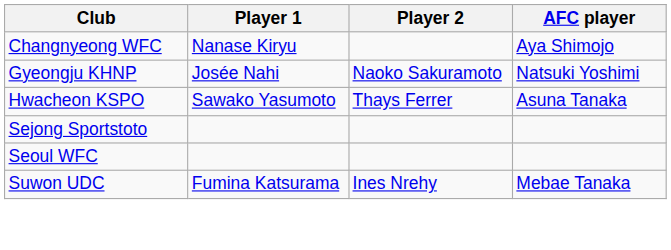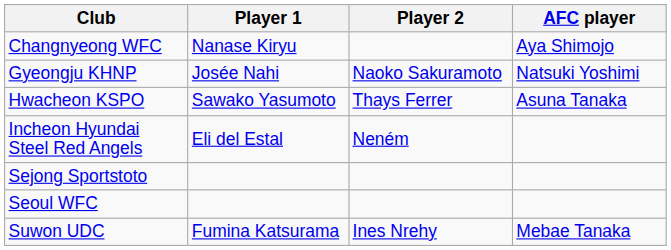+ row: Incheon Hyundai Steel Red Angels | Eli del Estal | Neném
